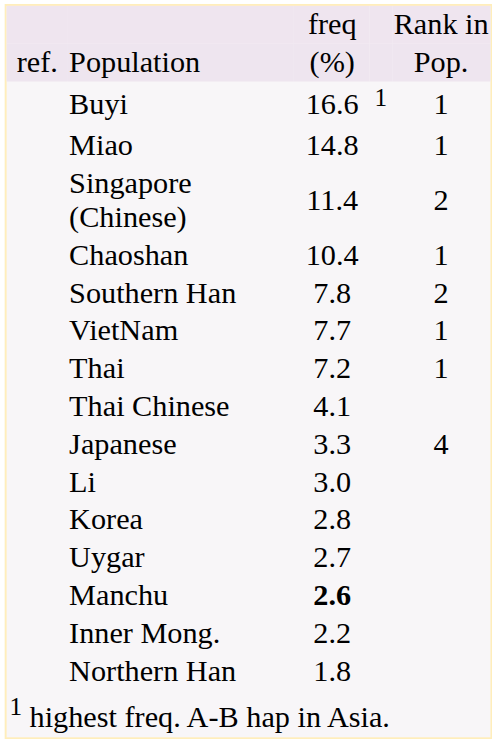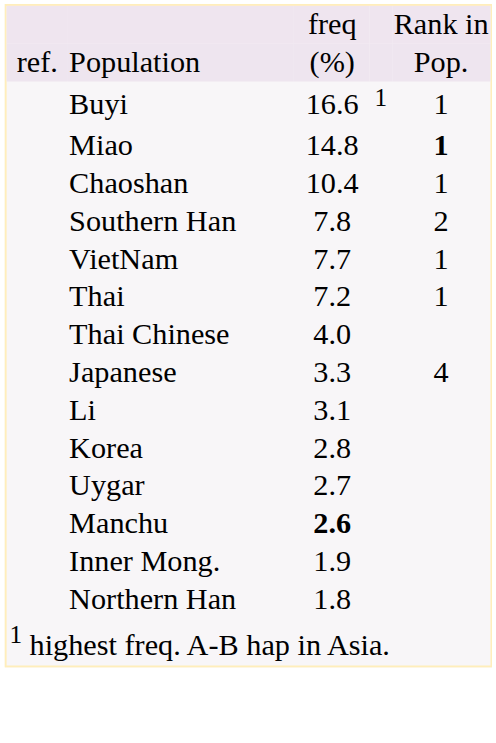Miao | column 5: normal -> bold
- row: Singapore (Chinese) | 11.4 | 2
Thai Chinese | column 3: 4.1 -> 4.0
Li | column 3: 3.0 -> 3.1
Inner Mong. | column 3: 2.2 -> 1.9
